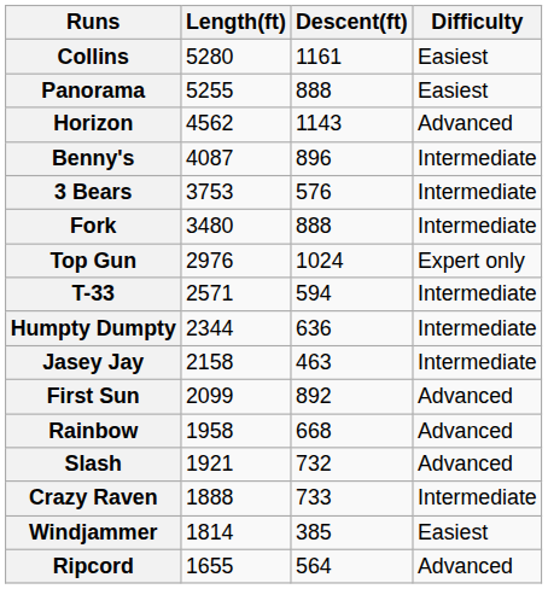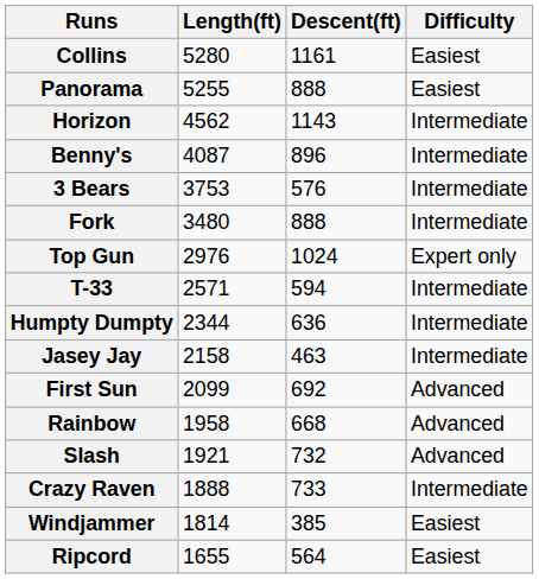Horizon | Difficulty: Advanced -> Intermediate
First Sun | Descent(ft): 892 -> 692
Ripcord | Difficulty: Advanced -> Easiest
